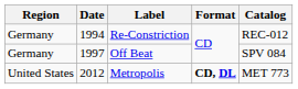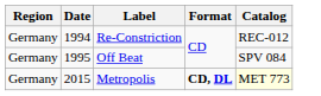Off Beat | Date: 1997 -> 1995
Metropolis | Region: United States -> Germany
Metropolis | Date: 2012 -> 2015
Metropolis | Catalog: no background -> lightyellow background
